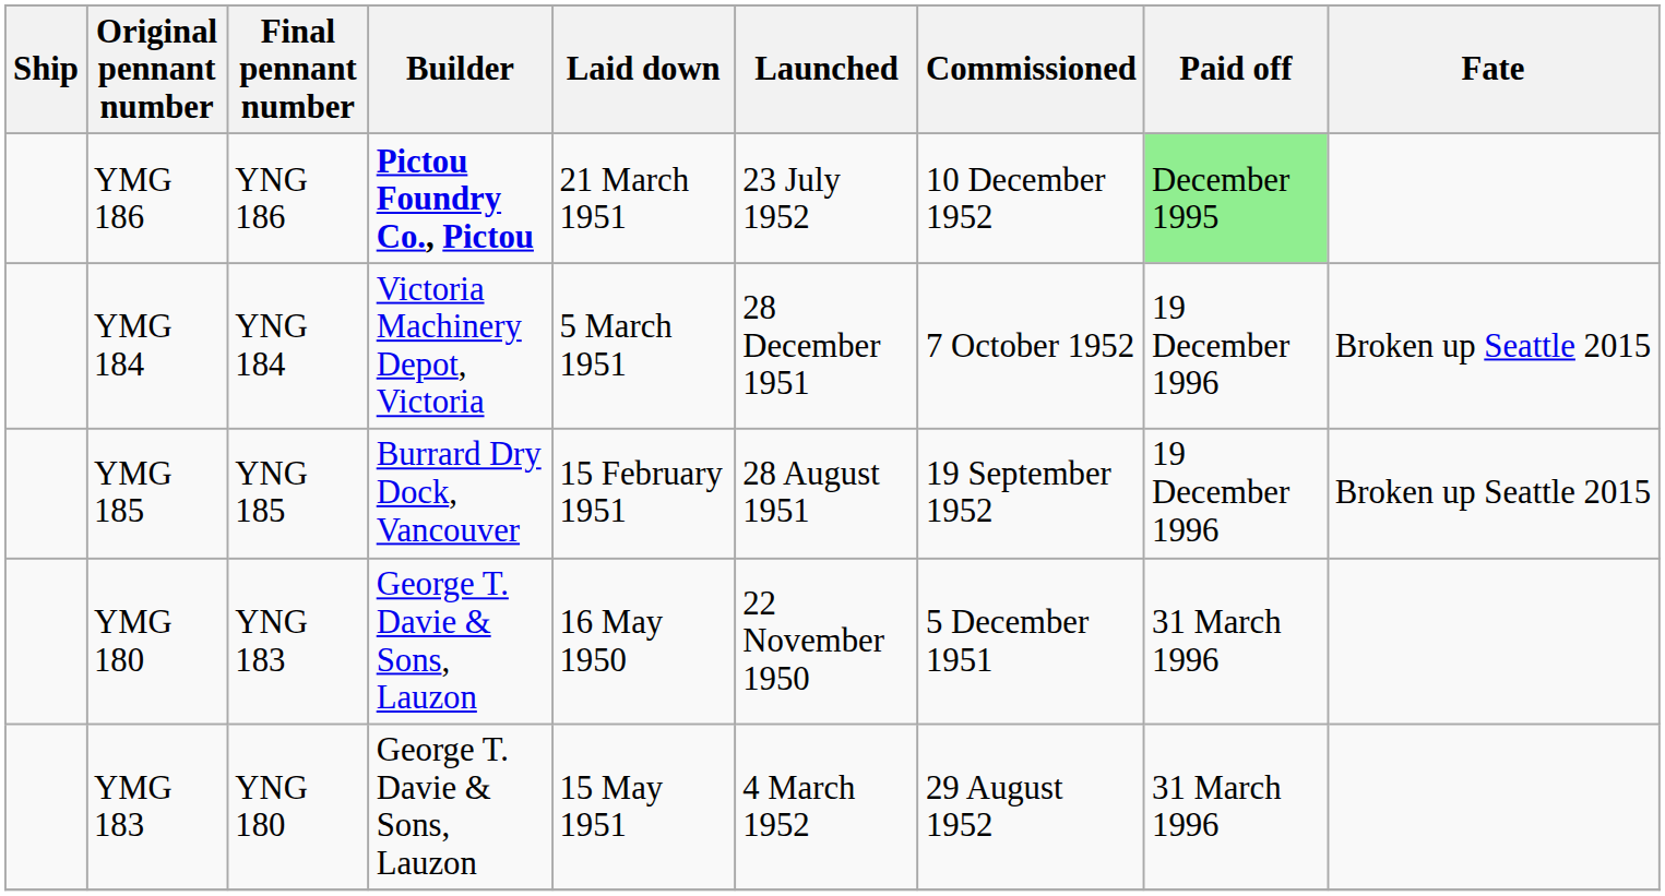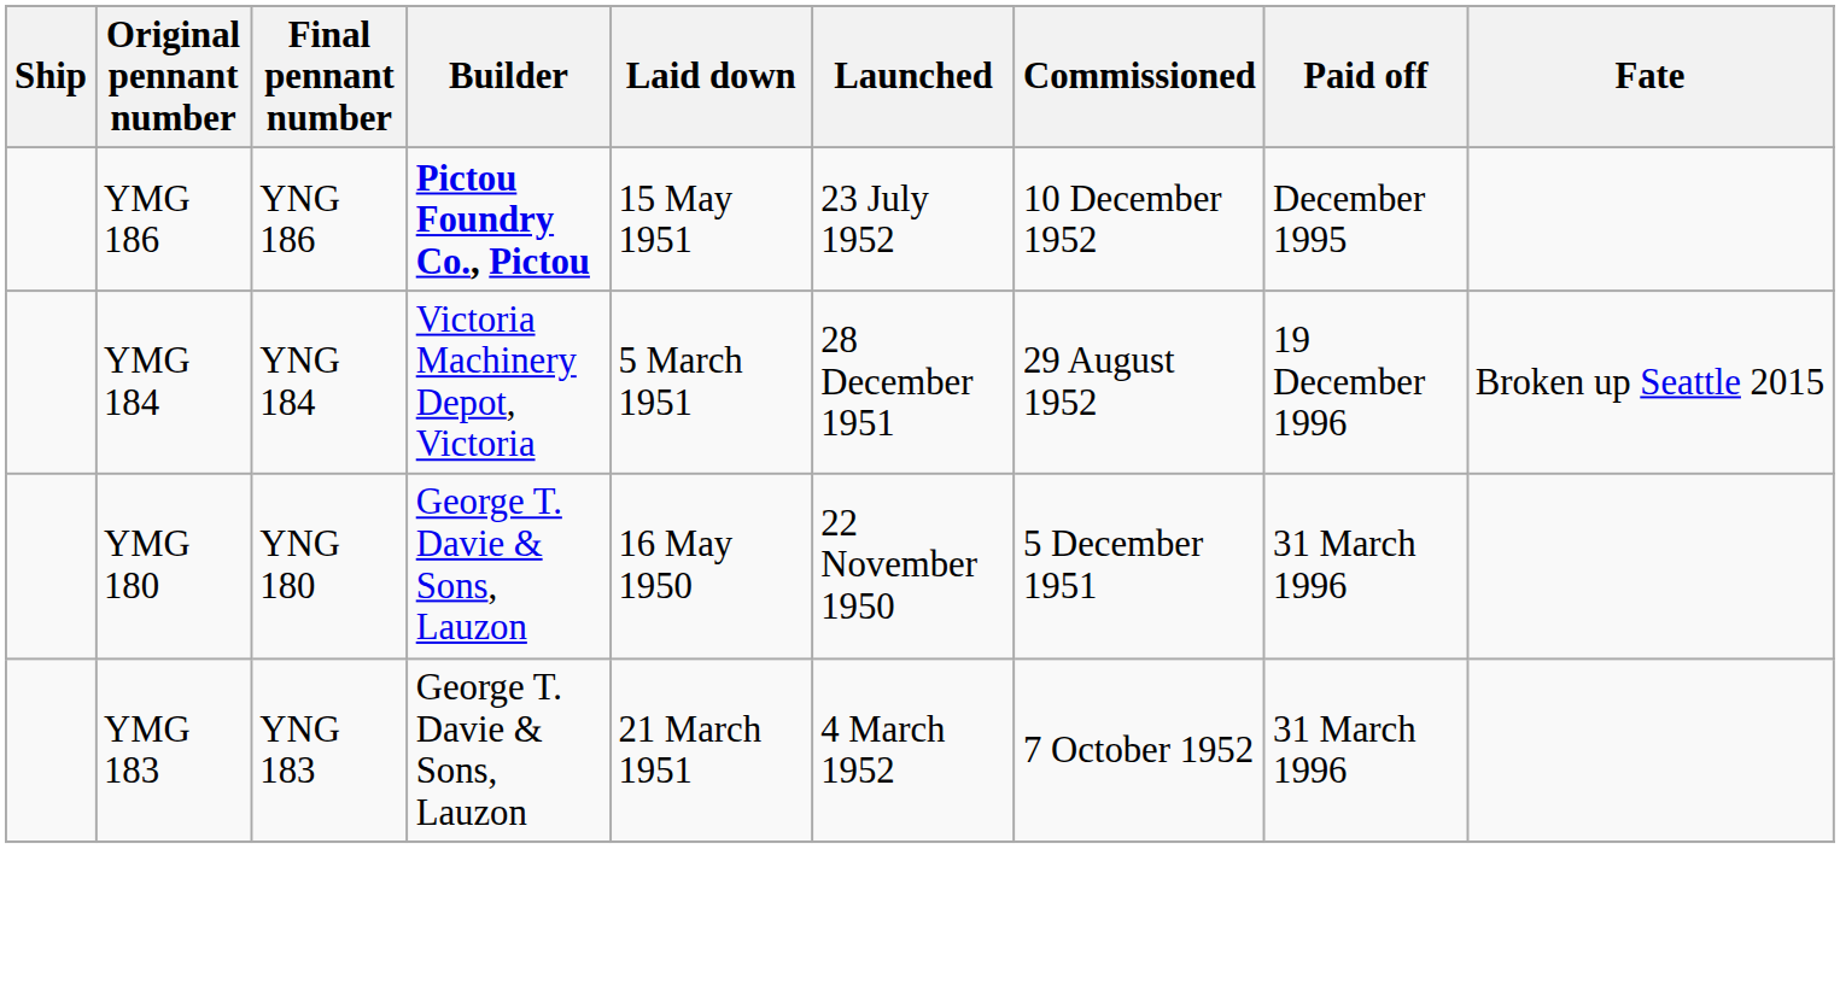YMG 186 | Laid down: 21 March 1951 -> 15 May 1951
YMG 186 | Paid off: lightgreen background -> no background
YMG 184 | Commissioned: 7 October 1952 -> 29 August 1952
- row: YMG 185 | YNG 185 | Burrard Dry Dock, Vancouver | 15 February 1951 | 28 August 1951 | 19 September 1952 | 19 December 1996 | Broken up Seattle 2015
YMG 180 | Final pennant number: YNG 183 -> YNG 180
YMG 183 | Final pennant number: YNG 180 -> YNG 183
YMG 183 | Laid down: 15 May 1951 -> 21 March 1951
YMG 183 | Commissioned: 29 August 1952 -> 7 October 1952
